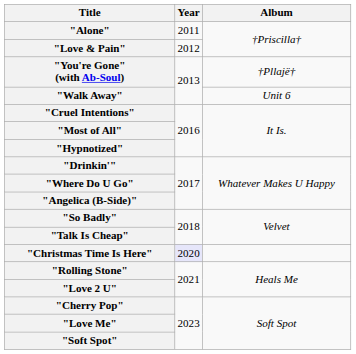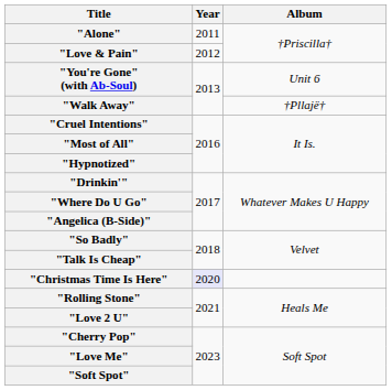"You're Gone" (with Ab-Soul) | Album: †Pllajë† -> Unit 6
"Walk Away" | Album: Unit 6 -> †Pllajë†
